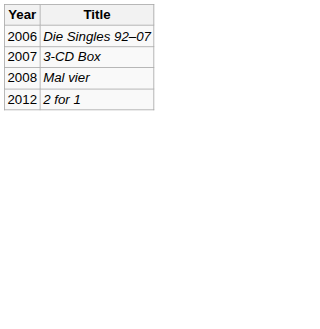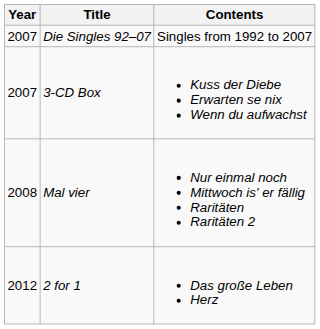+ column: Contents | Singles from 1992 to 2007 | Kuss der Diebe Erwarten se nix Wenn du aufwachst | Nur einmal noch Mittwoch is' er fällig Raritäten Raritäten 2 | Das große Leben Herz
Die Singles 92–07 | Year: 2006 -> 2007
